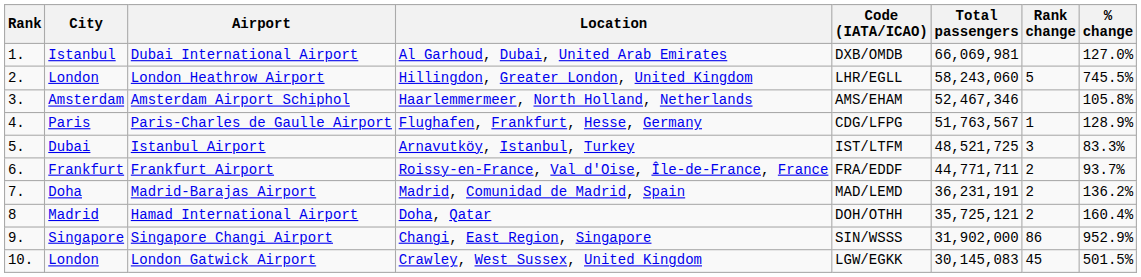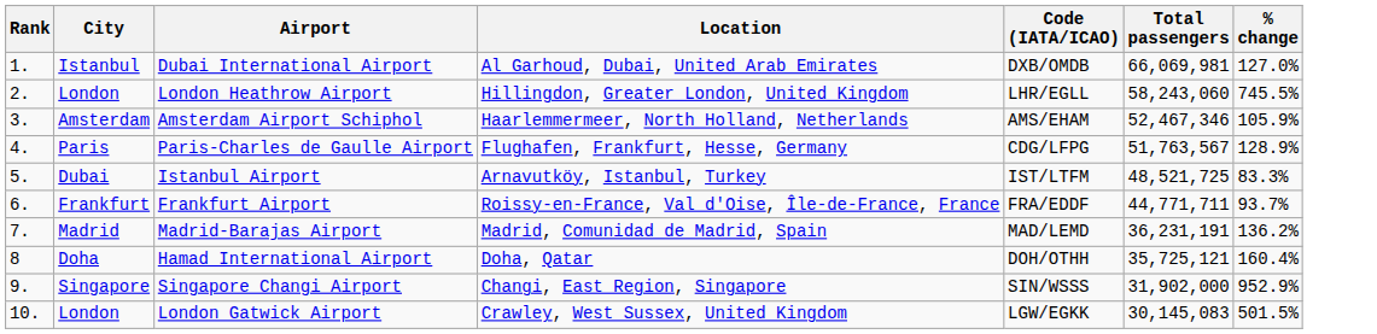- column: Rank change | 5 | 1 | 3 | 2 | 2 | 2 | 86 | 45
Amsterdam Airport Schiphol | % change: 105.8% -> 105.9%
Madrid-Barajas Airport | City: Doha -> Madrid
Hamad International Airport | City: Madrid -> Doha
